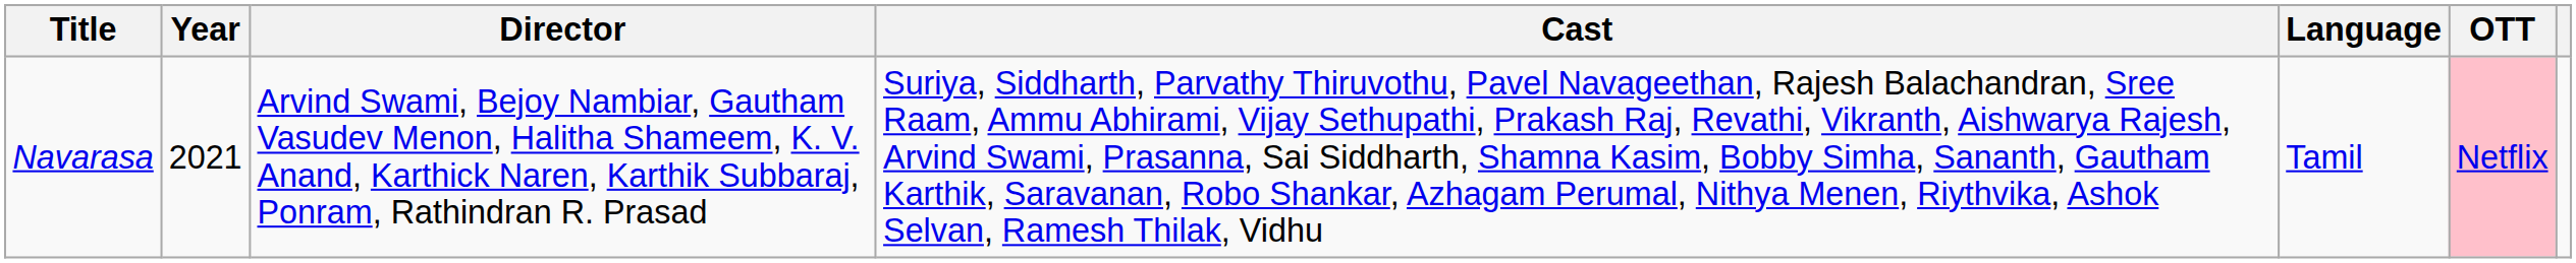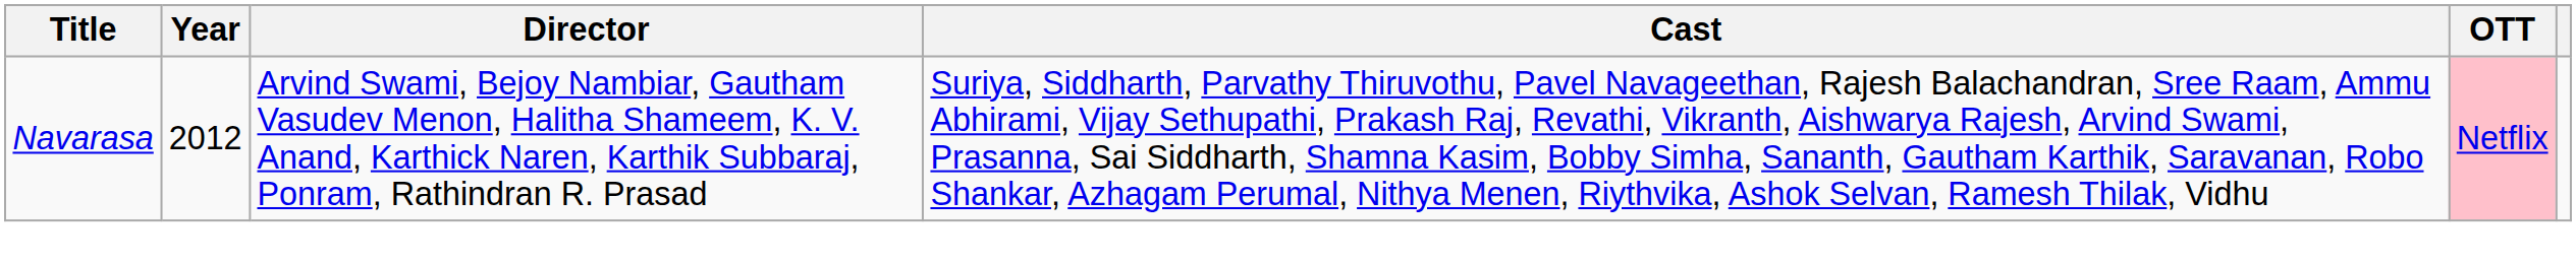- column: Language | Tamil
Navarasa | Year: 2021 -> 2012
